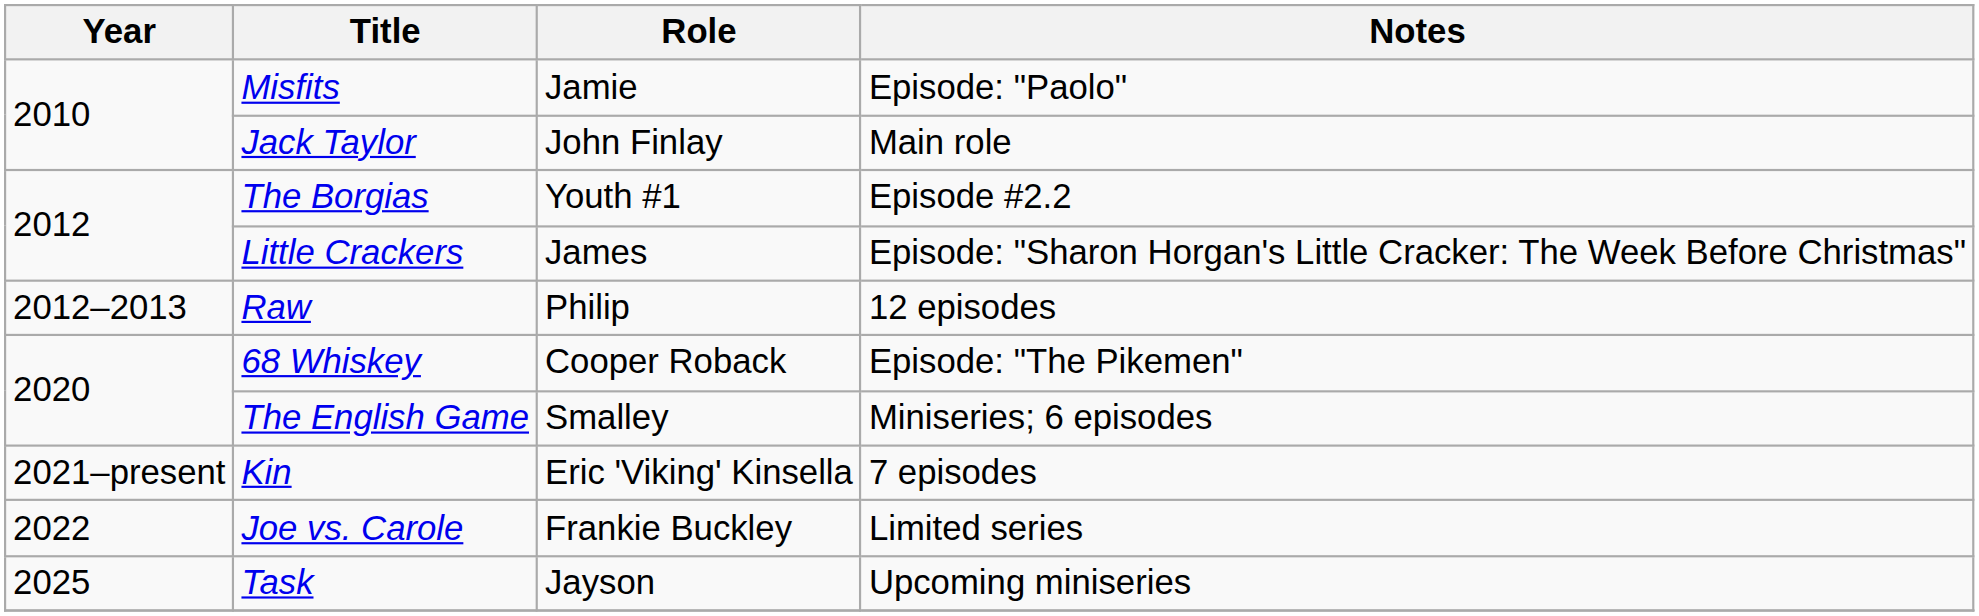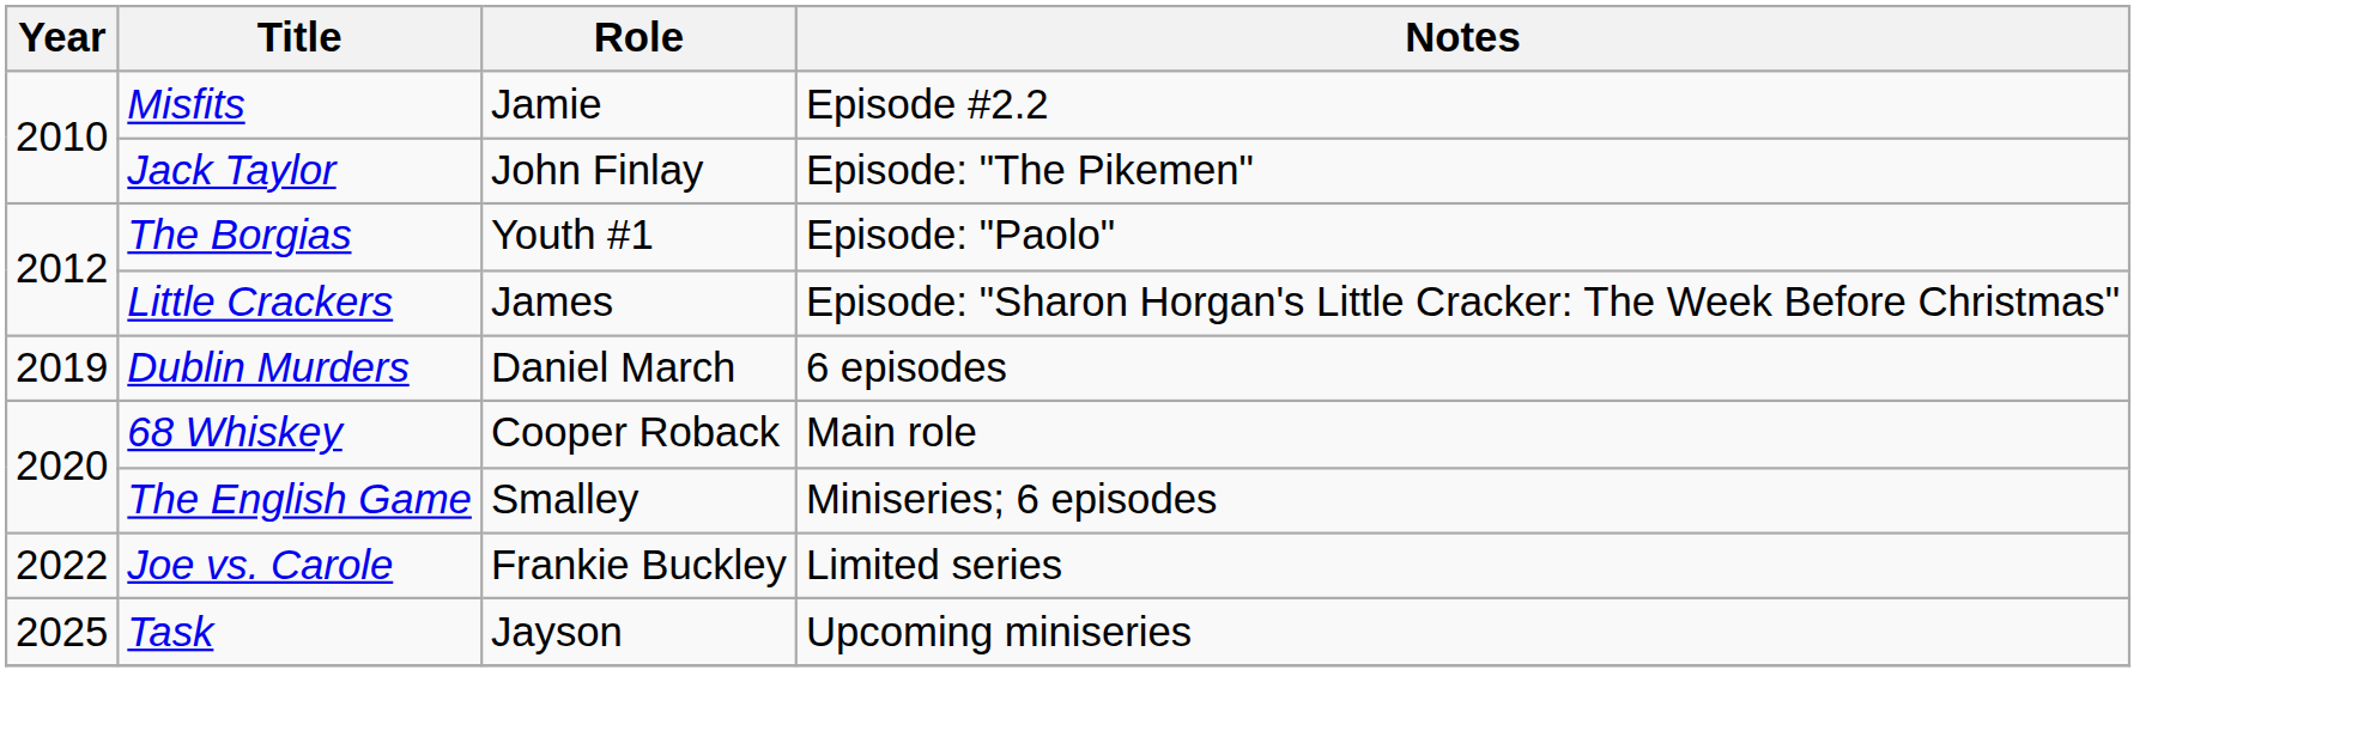Misfits | Notes: Episode: "Paolo" -> Episode #2.2
Jack Taylor | Notes: Main role -> Episode: "The Pikemen"
The Borgias | Notes: Episode #2.2 -> Episode: "Paolo"
- row: 2012–2013 | Raw | Philip | 12 episodes
+ row: 2019 | Dublin Murders | Daniel March | 6 episodes
68 Whiskey | Notes: Episode: "The Pikemen" -> Main role
- row: 2021–present | Kin | Eric 'Viking' Kinsella | 7 episodes
